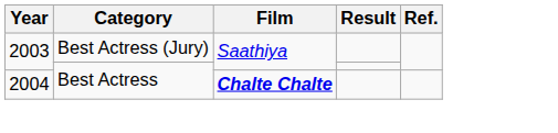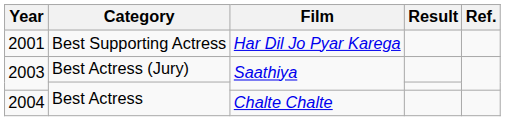+ row: 2001 | Best Supporting Actress | Har Dil Jo Pyar Karega
2004 | Film: bold -> normal
